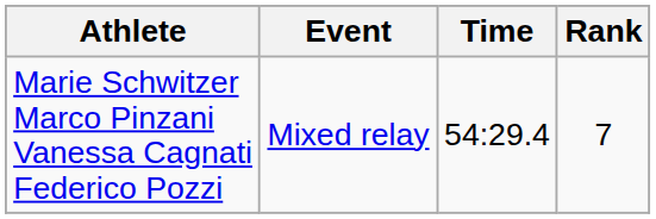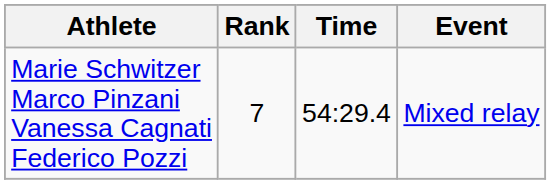columns swapped: Event <-> Rank
